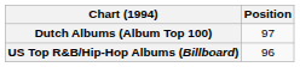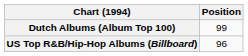Dutch Albums (Album Top 100) | Position: 97 -> 99
